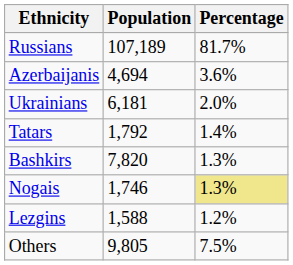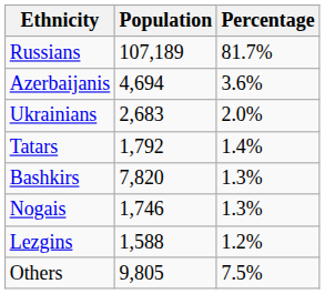Ukrainians | Population: 6,181 -> 2,683
Nogais | Percentage: khaki background -> no background
